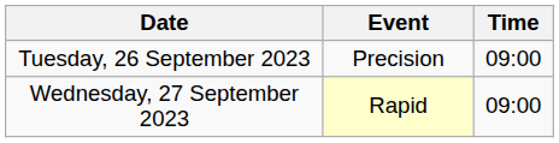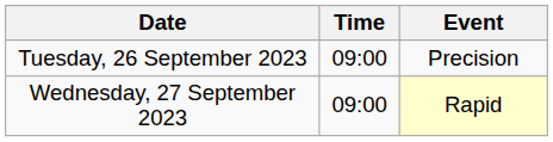columns swapped: Time <-> Event
